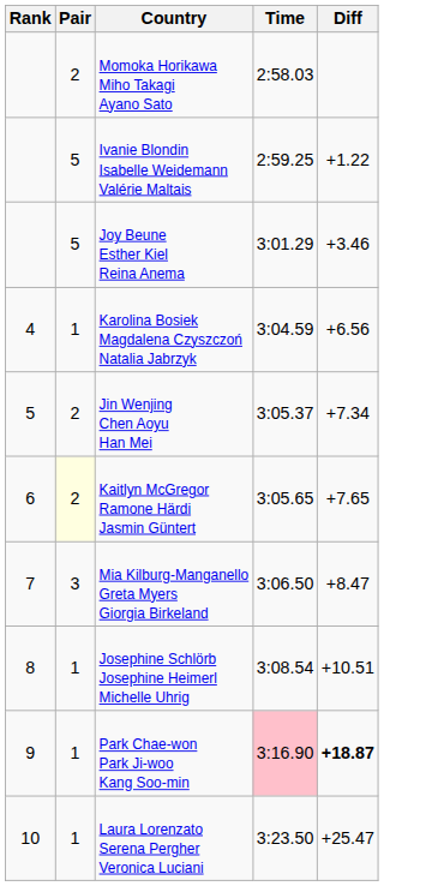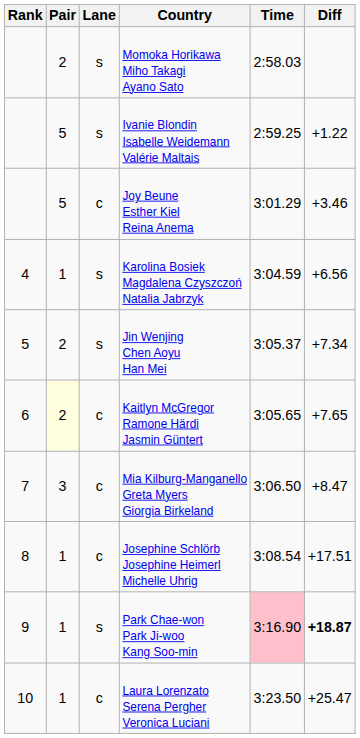+ column: Lane | s | s | c | s | s | c | c | c | s | c
Josephine Schlörb Josephine Heimerl Michelle Uhrig | Diff: +10.51 -> +17.51
